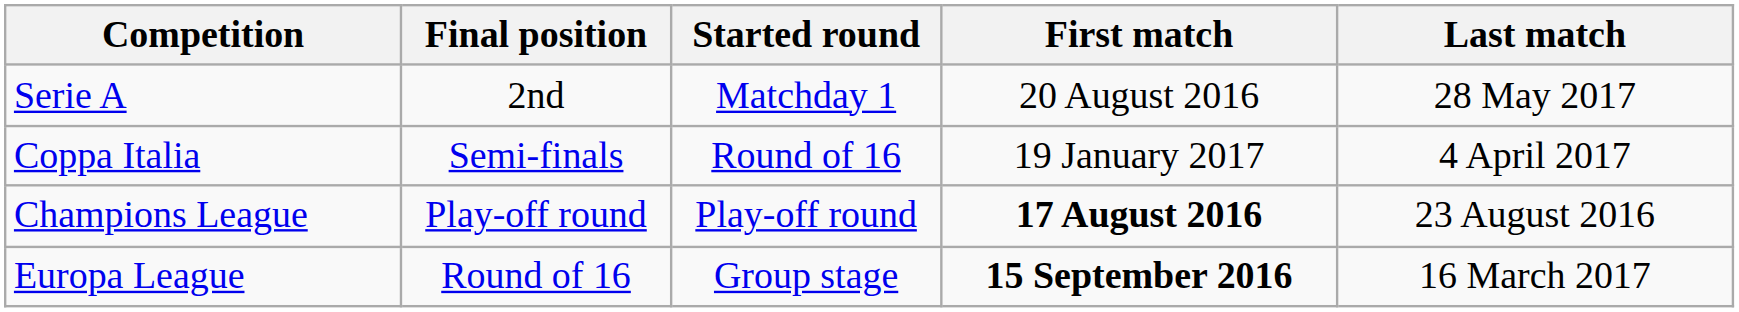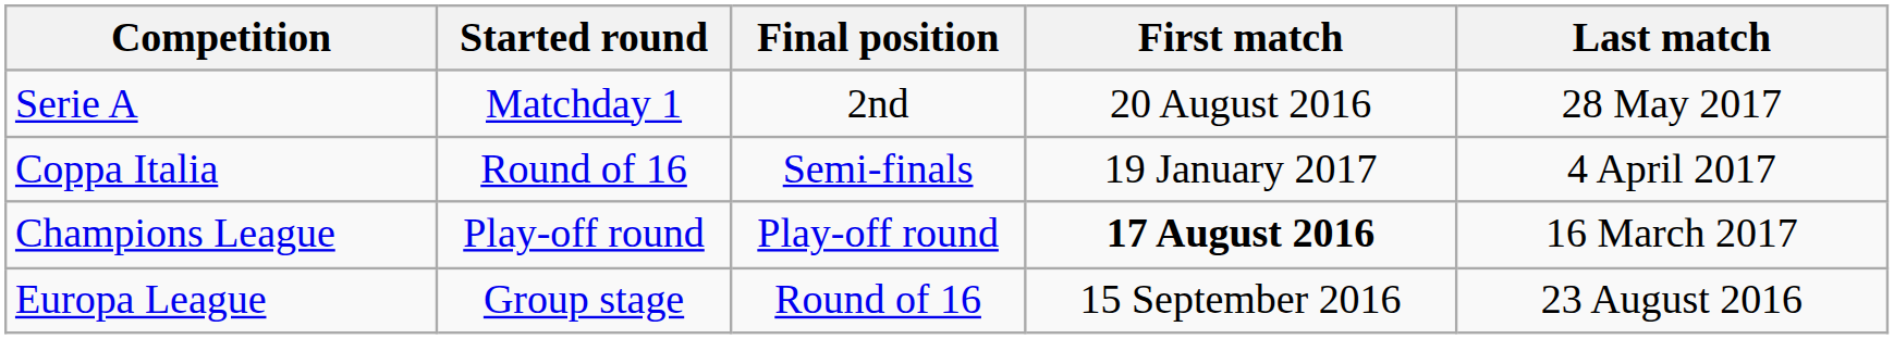columns swapped: Started round <-> Final position
Champions League | Last match: 23 August 2016 -> 16 March 2017
Europa League | First match: bold -> normal
Europa League | Last match: 16 March 2017 -> 23 August 2016
